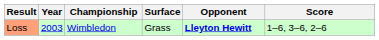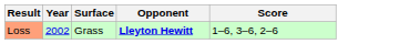- column: Championship | Wimbledon
Loss | Year: 2003 -> 2002
